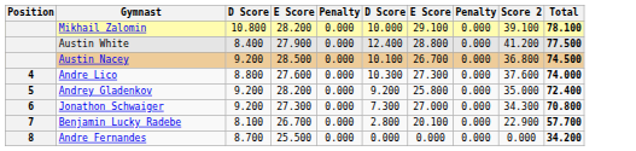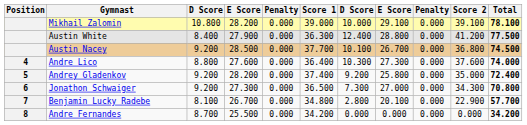+ column: Score 1 | 39.000 | 36.300 | 37.700 | 36.400 | 37.400 | 36.500 | 34.800 | 34.200
